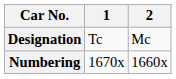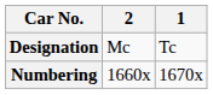columns swapped: 1 <-> 2
